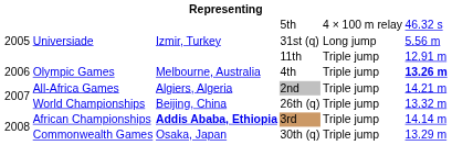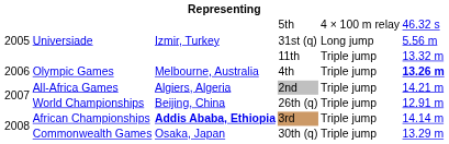11th | column 6: 12.91 m -> 13.32 m
26th (q) | column 6: 13.32 m -> 12.91 m
